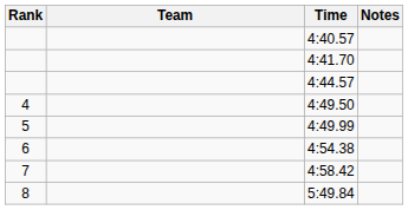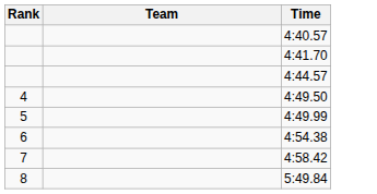- column: Notes
